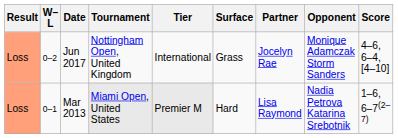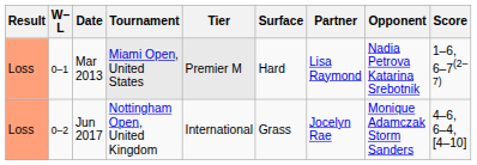rows swapped: Mar 2013 <-> Jun 2017
